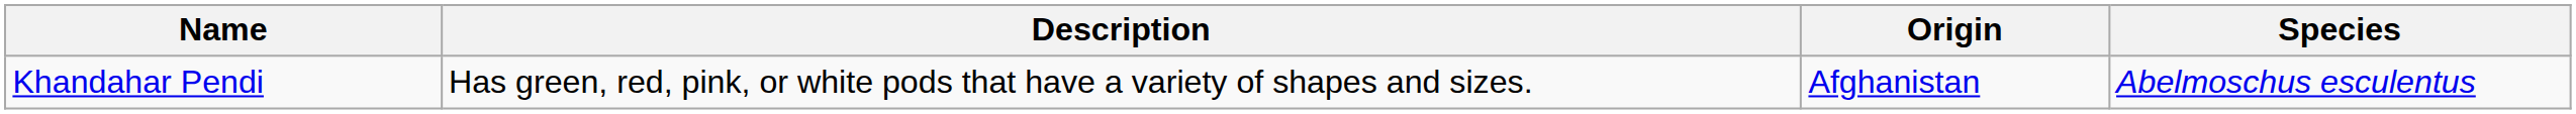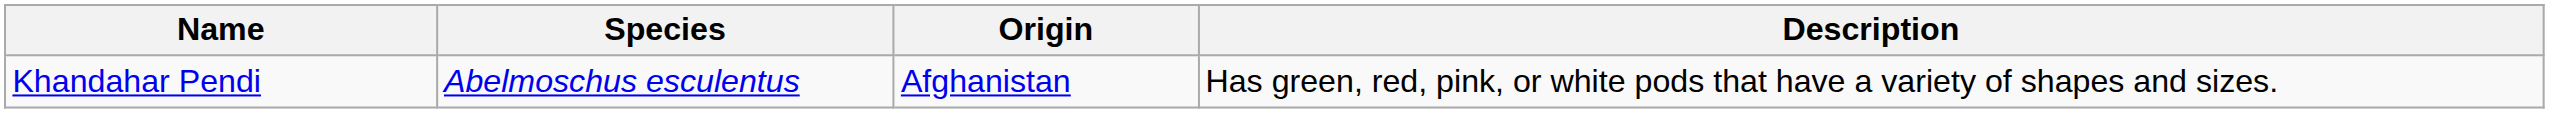columns swapped: Species <-> Description
